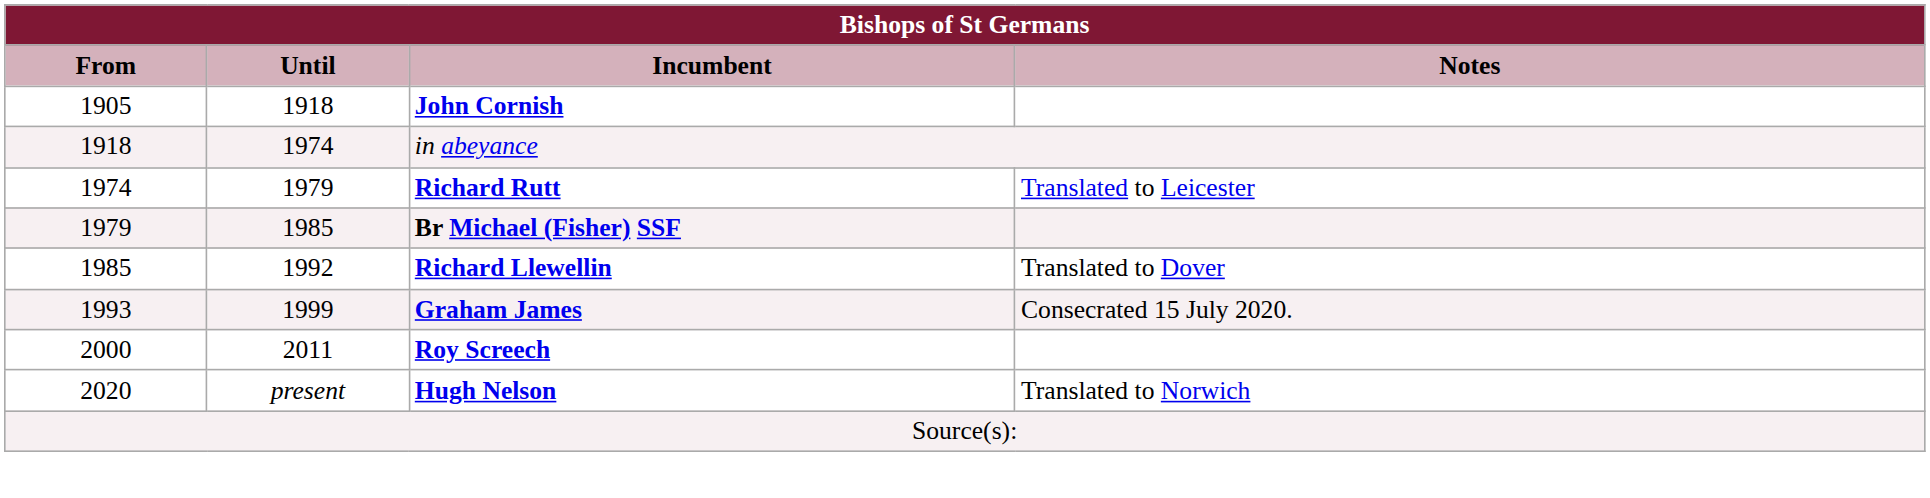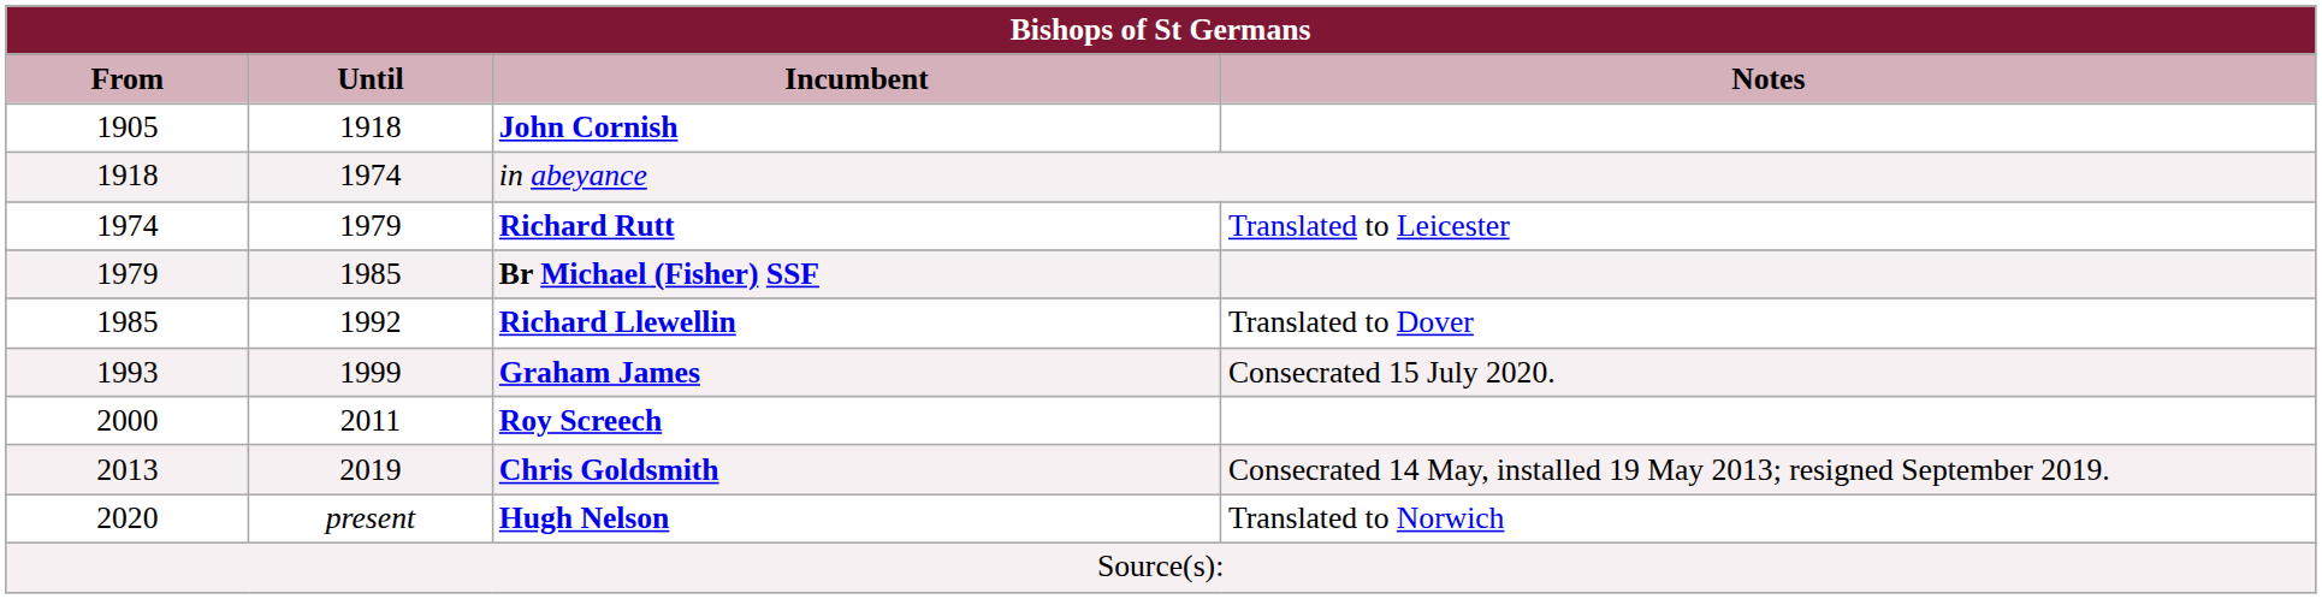+ row: 2013 | 2019 | Chris Goldsmith | Consecrated 14 May, installed 19 May 2013; resigned September 2019.
